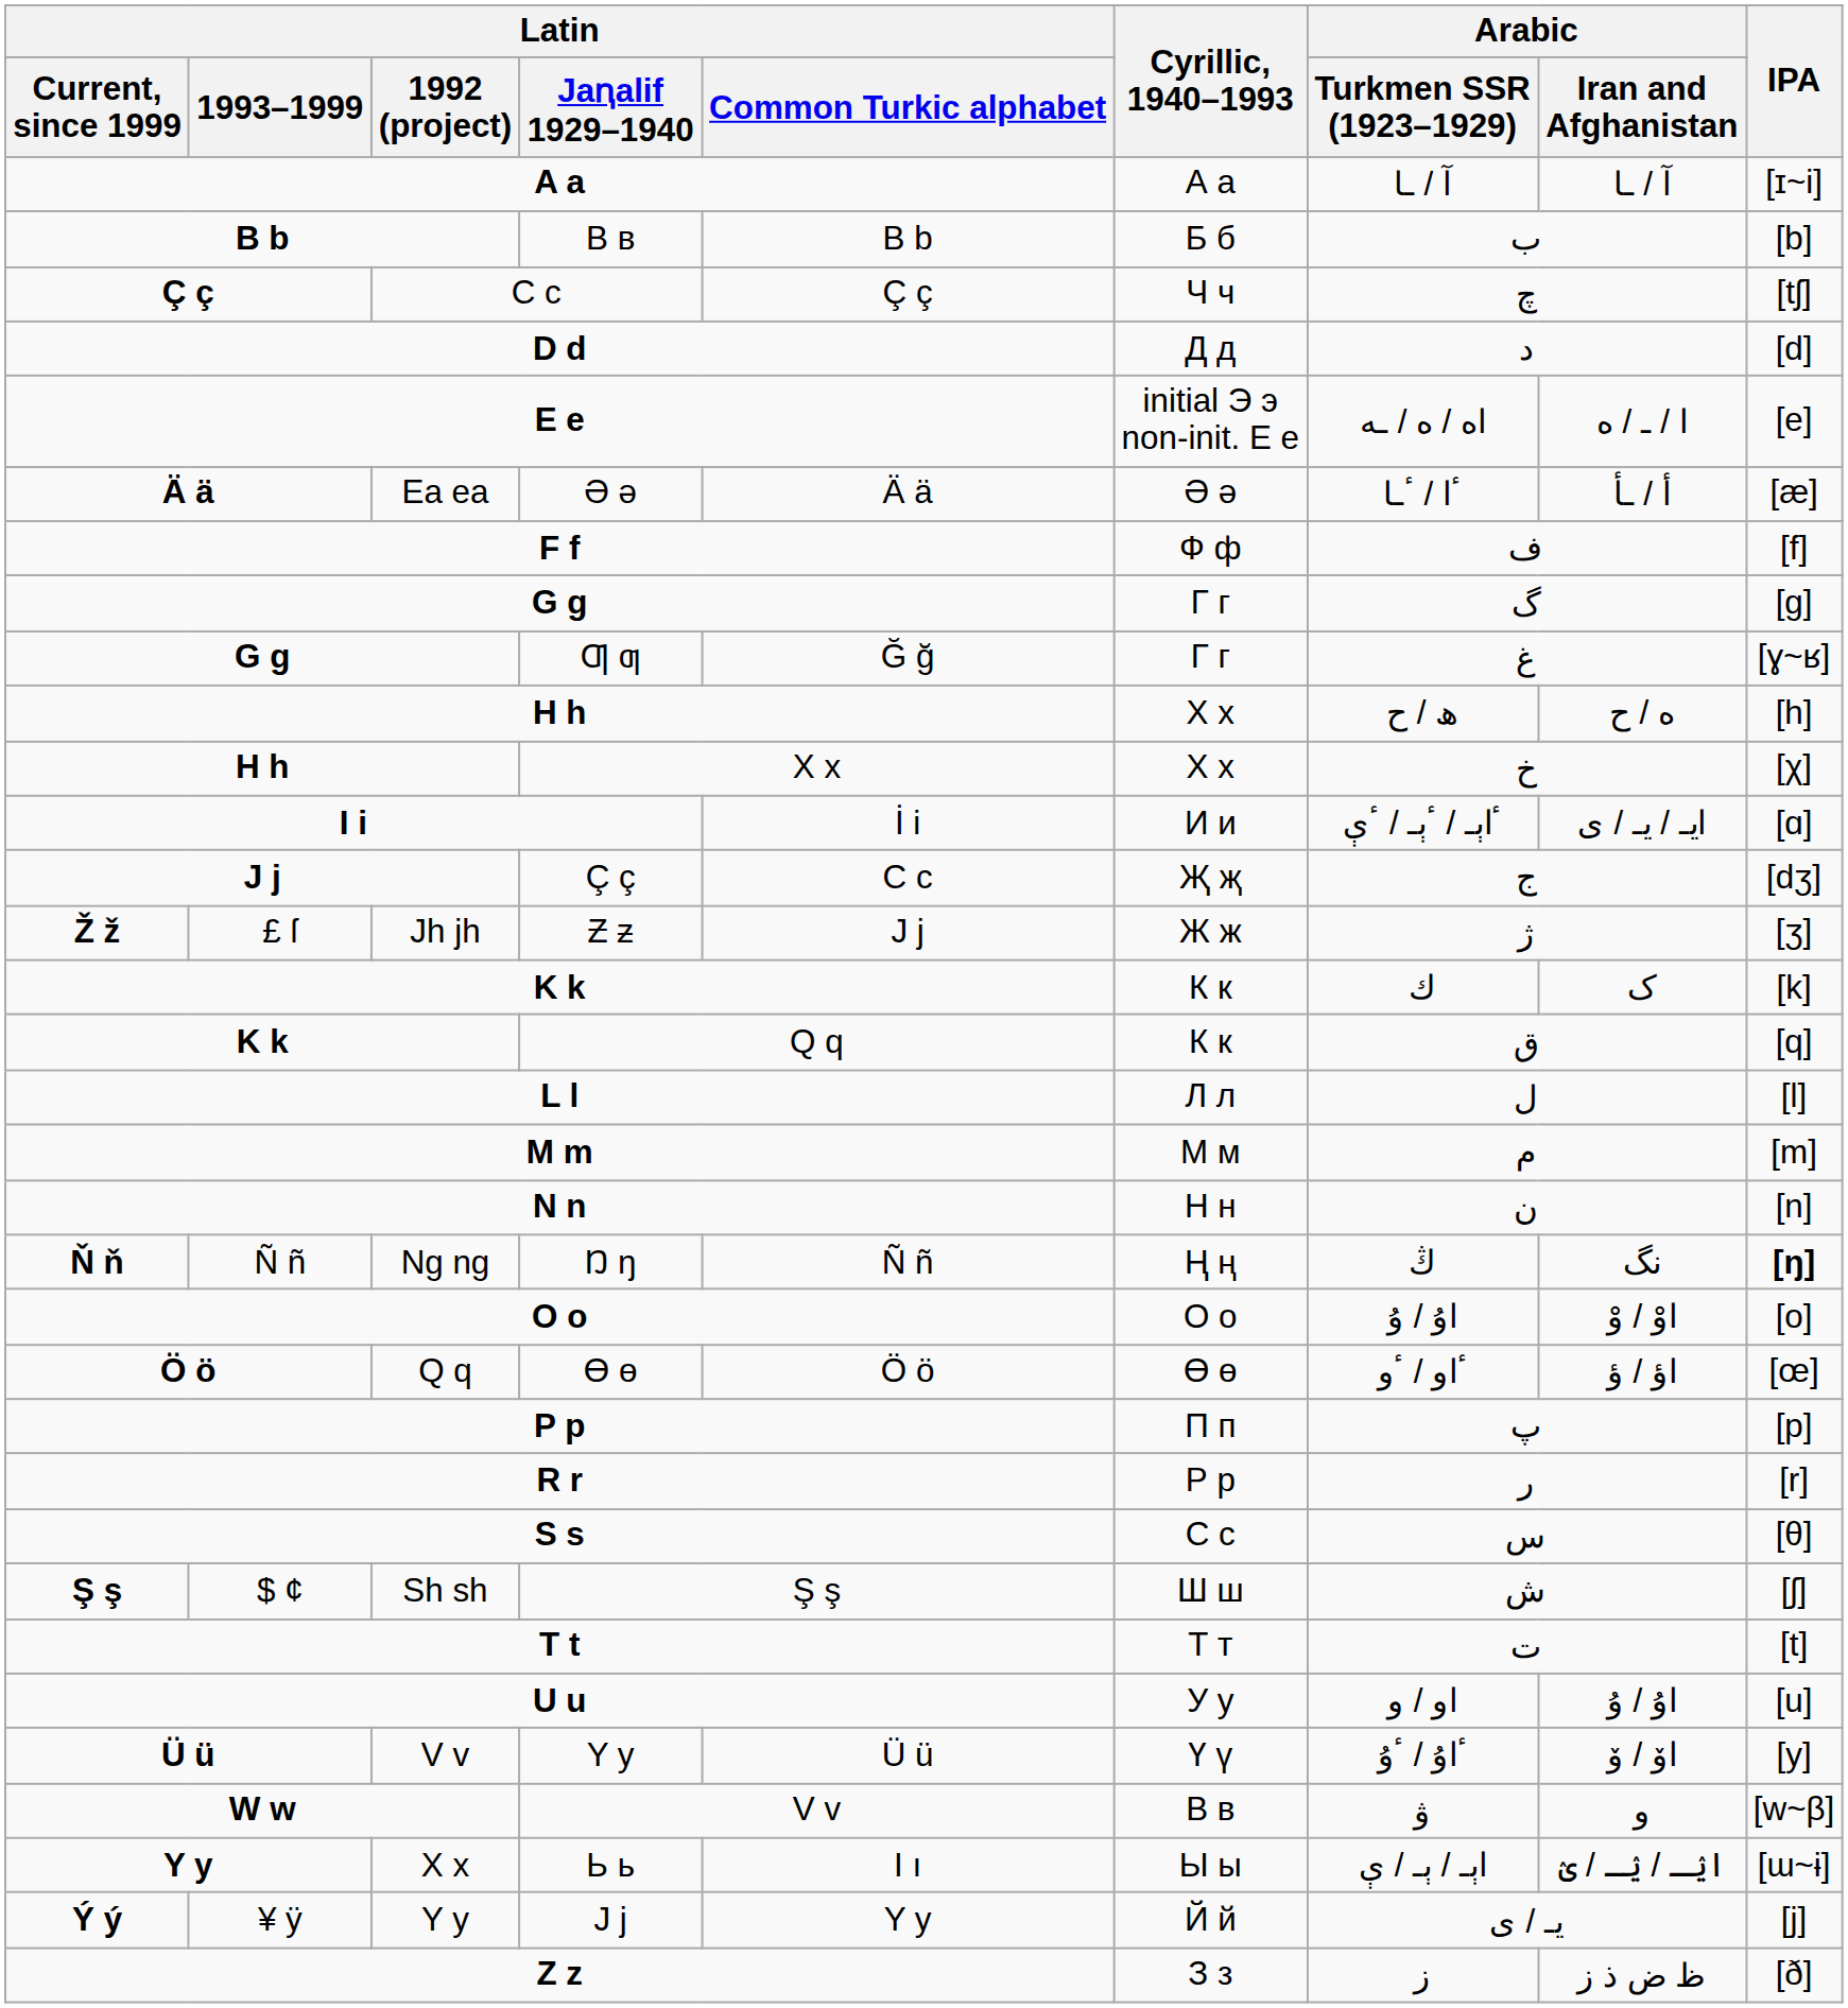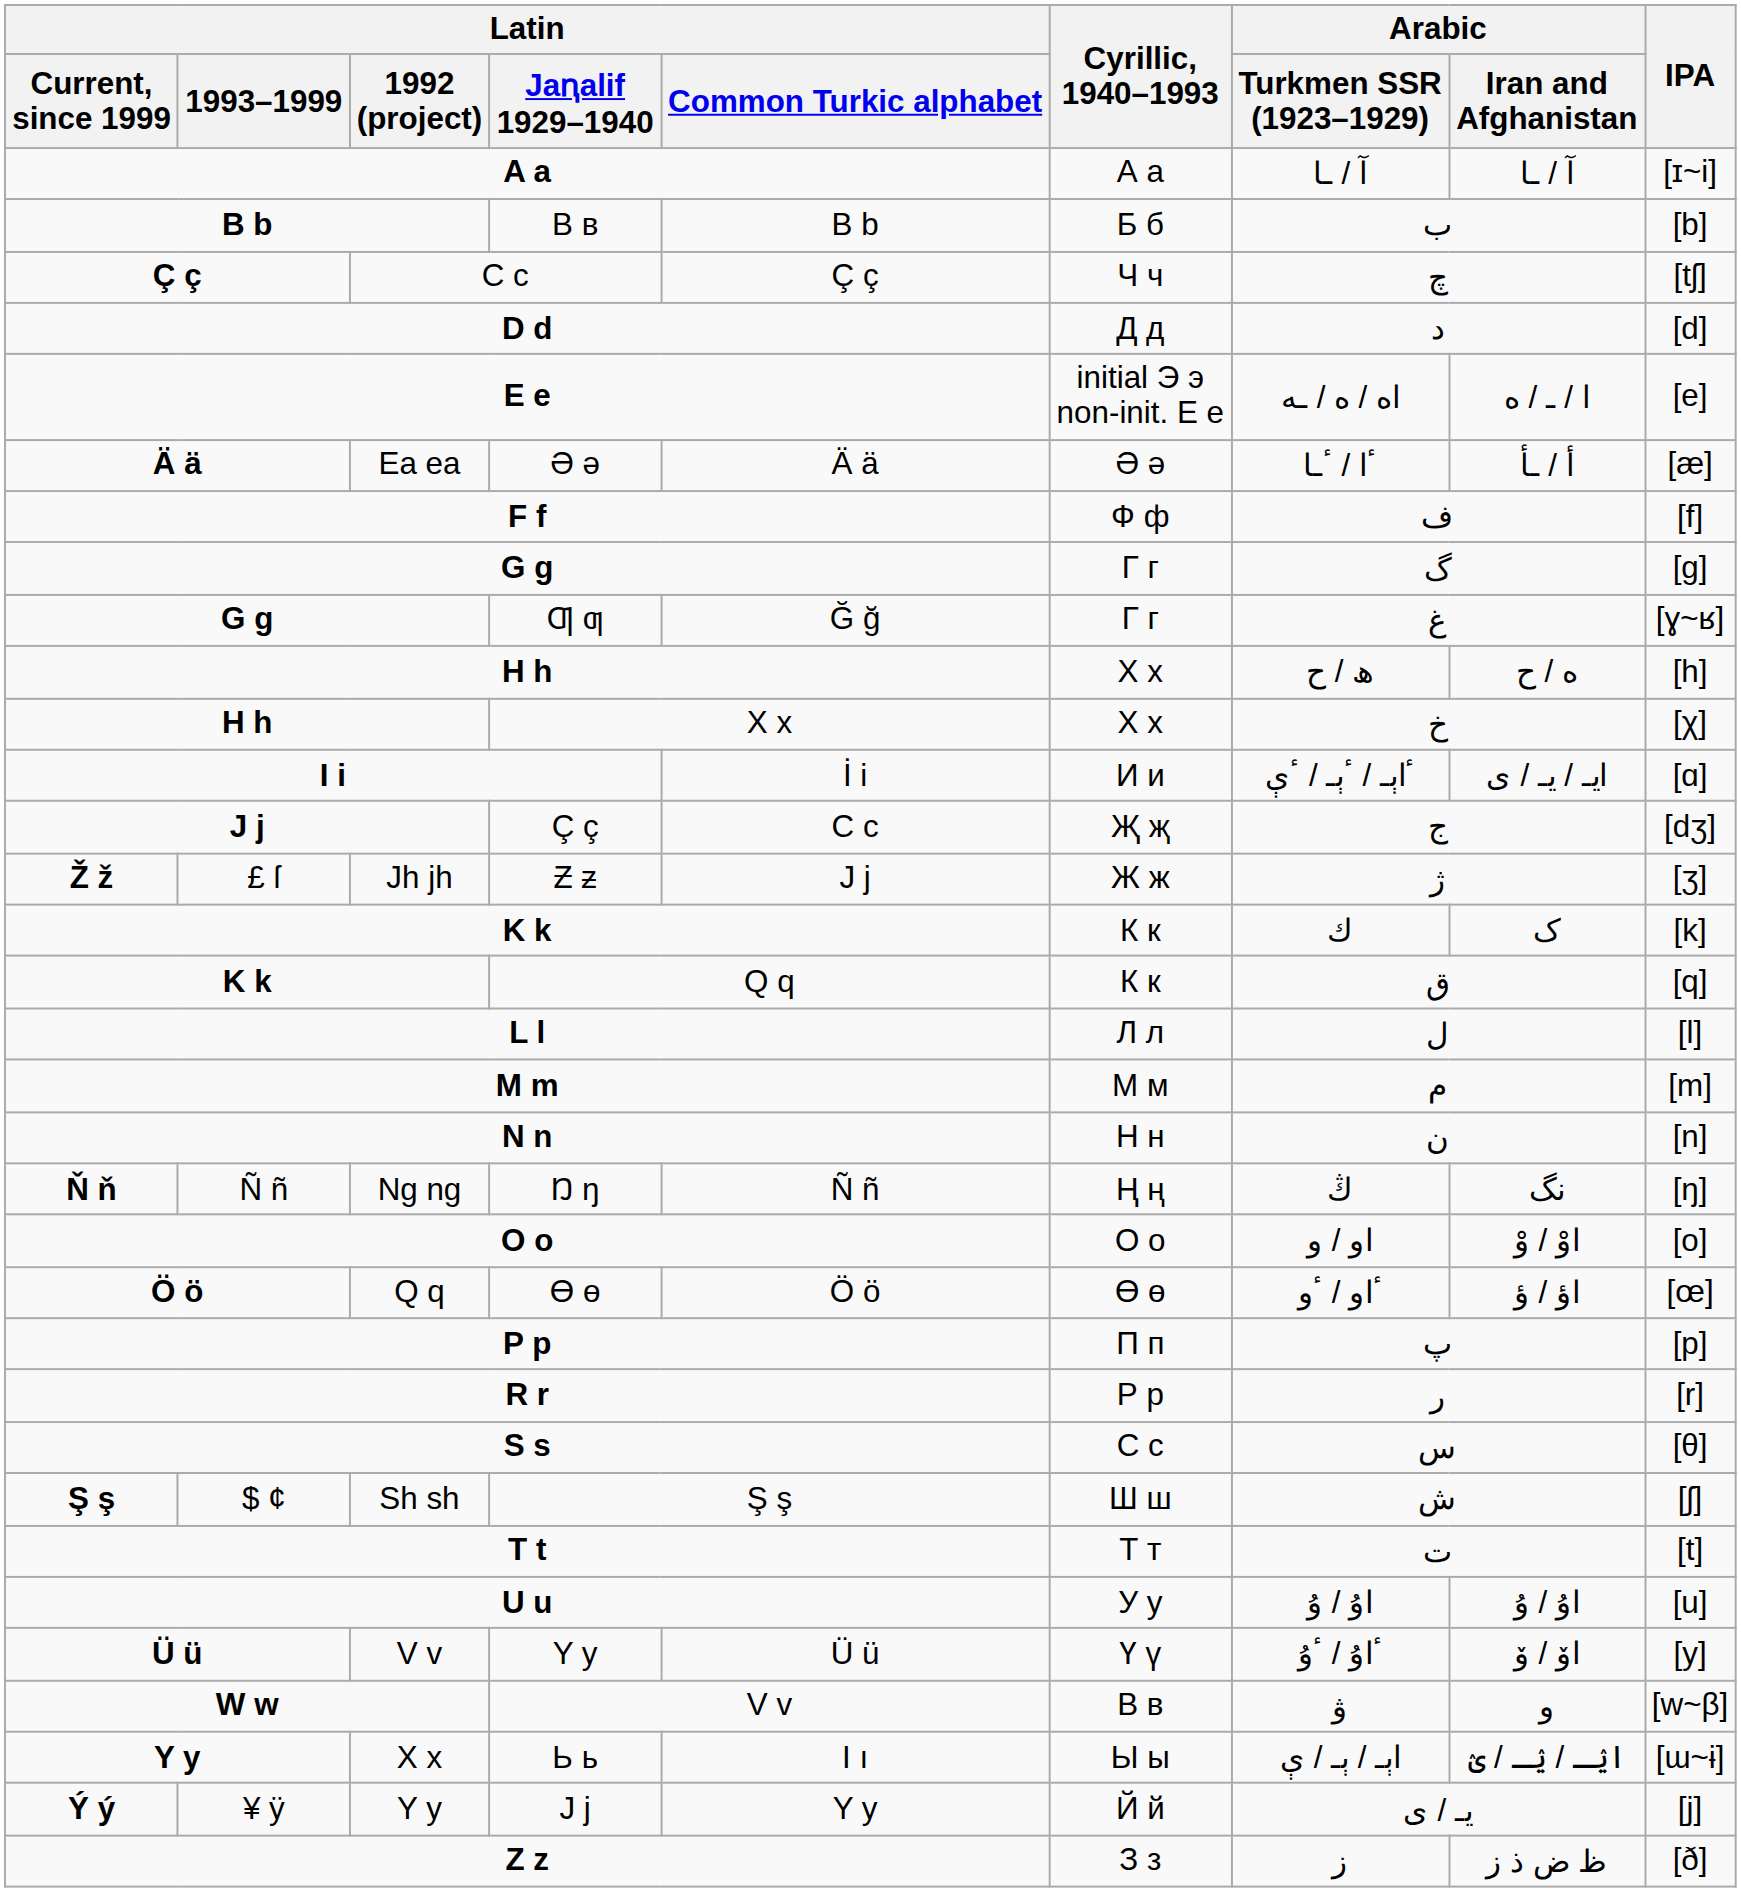Ŋ ŋ | IPA: bold -> normal
O o | Arabic / Turkmen SSR (1923–1929): اۇ / ۇ -> او / و
U u | Arabic / Turkmen SSR (1923–1929): او / و -> اۇ / ۇ
